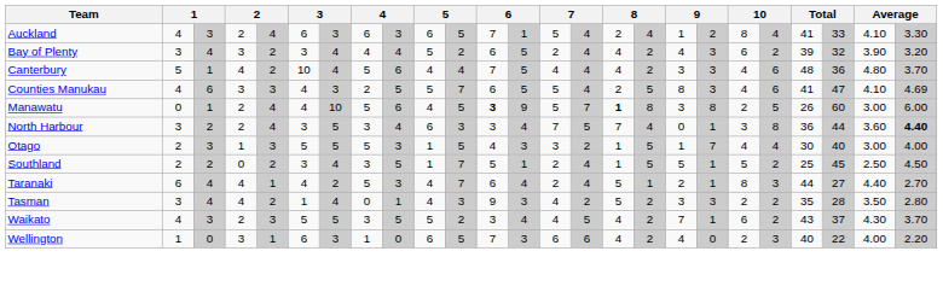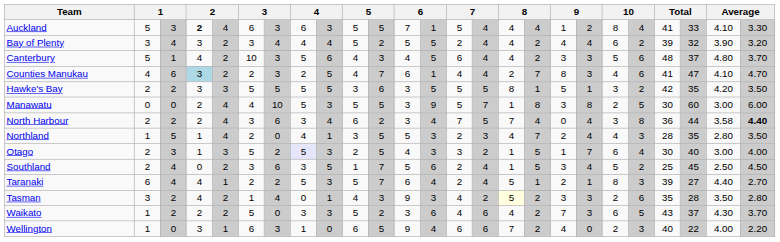Auckland | column 2: 4 -> 5
Auckland | column 4: normal -> bold
Auckland | column 10: 6 -> 5
Auckland | column 16: 2 -> 4
Bay of Plenty | column 12: 6 -> 5
Bay of Plenty | column 19: 3 -> 4
Canterbury | column 7: 4 -> 3
Canterbury | column 11: 4 -> 3
Canterbury | column 12: 7 -> 4
Canterbury | column 14: 4 -> 6
Canterbury | column 20: 4 -> 5
Canterbury | column 23: 36 -> 37
Counties Manukau | column 4: no background -> lightblue background
Counties Manukau | column 5: 3 -> 2
Counties Manukau | column 6: 4 -> 2
Counties Manukau | column 10: 5 -> 4
Counties Manukau | column 13: 5 -> 1
Counties Manukau | column 14: 5 -> 4
Counties Manukau | column 17: 5 -> 7
Counties Manukau | column 25: 4.69 -> 4.70
+ row: Hawke's Bay | 2 | 2 | 3 | 3 | 5 | 5 | 5 | 5 | 3 | 6 | 3 | 5 | 5 | 5 | 8 | 1 | 5 | 1 | 3 | 2 | 42 | 35 | 4.20 | 3.50
Manawatu | column 3: 1 -> 0
Manawatu | column 9: 6 -> 3
Manawatu | column 10: 4 -> 5
Manawatu | column 12: bold -> normal
Manawatu | column 16: bold -> normal
Manawatu | column 22: 26 -> 30
North Harbour | column 2: 3 -> 2
North Harbour | column 7: 5 -> 6
North Harbour | column 11: 3 -> 2
North Harbour | column 19: 1 -> 4
North Harbour | column 24: 3.60 -> 3.58
+ row: Northland | 1 | 5 | 1 | 4 | 2 | 0 | 4 | 1 | 3 | 5 | 5 | 3 | 2 | 3 | 4 | 7 | 2 | 4 | 4 | 3 | 28 | 35 | 2.80 | 3.50
Otago | column 7: 5 -> 2
Otago | column 8: no background -> lavender background
Otago | column 10: 1 -> 2
Otago | column 20: 4 -> 6
Southland | column 3: 2 -> 4
Southland | column 7: 4 -> 6
Southland | column 13: 1 -> 6
Southland | column 18: 5 -> 3
Southland | column 19: 1 -> 4
Taranaki | column 6: 4 -> 2
Taranaki | column 10: 4 -> 5
Taranaki | column 22: 44 -> 39
Tasman | column 3: 4 -> 2
Tasman | column 16: no background -> lightyellow background
Tasman | column 21: 2 -> 6
Waikato | column 2: 4 -> 1
Waikato | column 3: 3 -> 2
Waikato | column 5: 3 -> 2
Waikato | column 7: 5 -> 0
Waikato | column 9: 5 -> 3
Waikato | column 13: 4 -> 6
Waikato | column 15: 5 -> 6
Waikato | column 19: 1 -> 3
Waikato | column 21: 2 -> 5
Wellington | column 12: 7 -> 9
Wellington | column 13: 3 -> 4
Wellington | column 16: 4 -> 7
